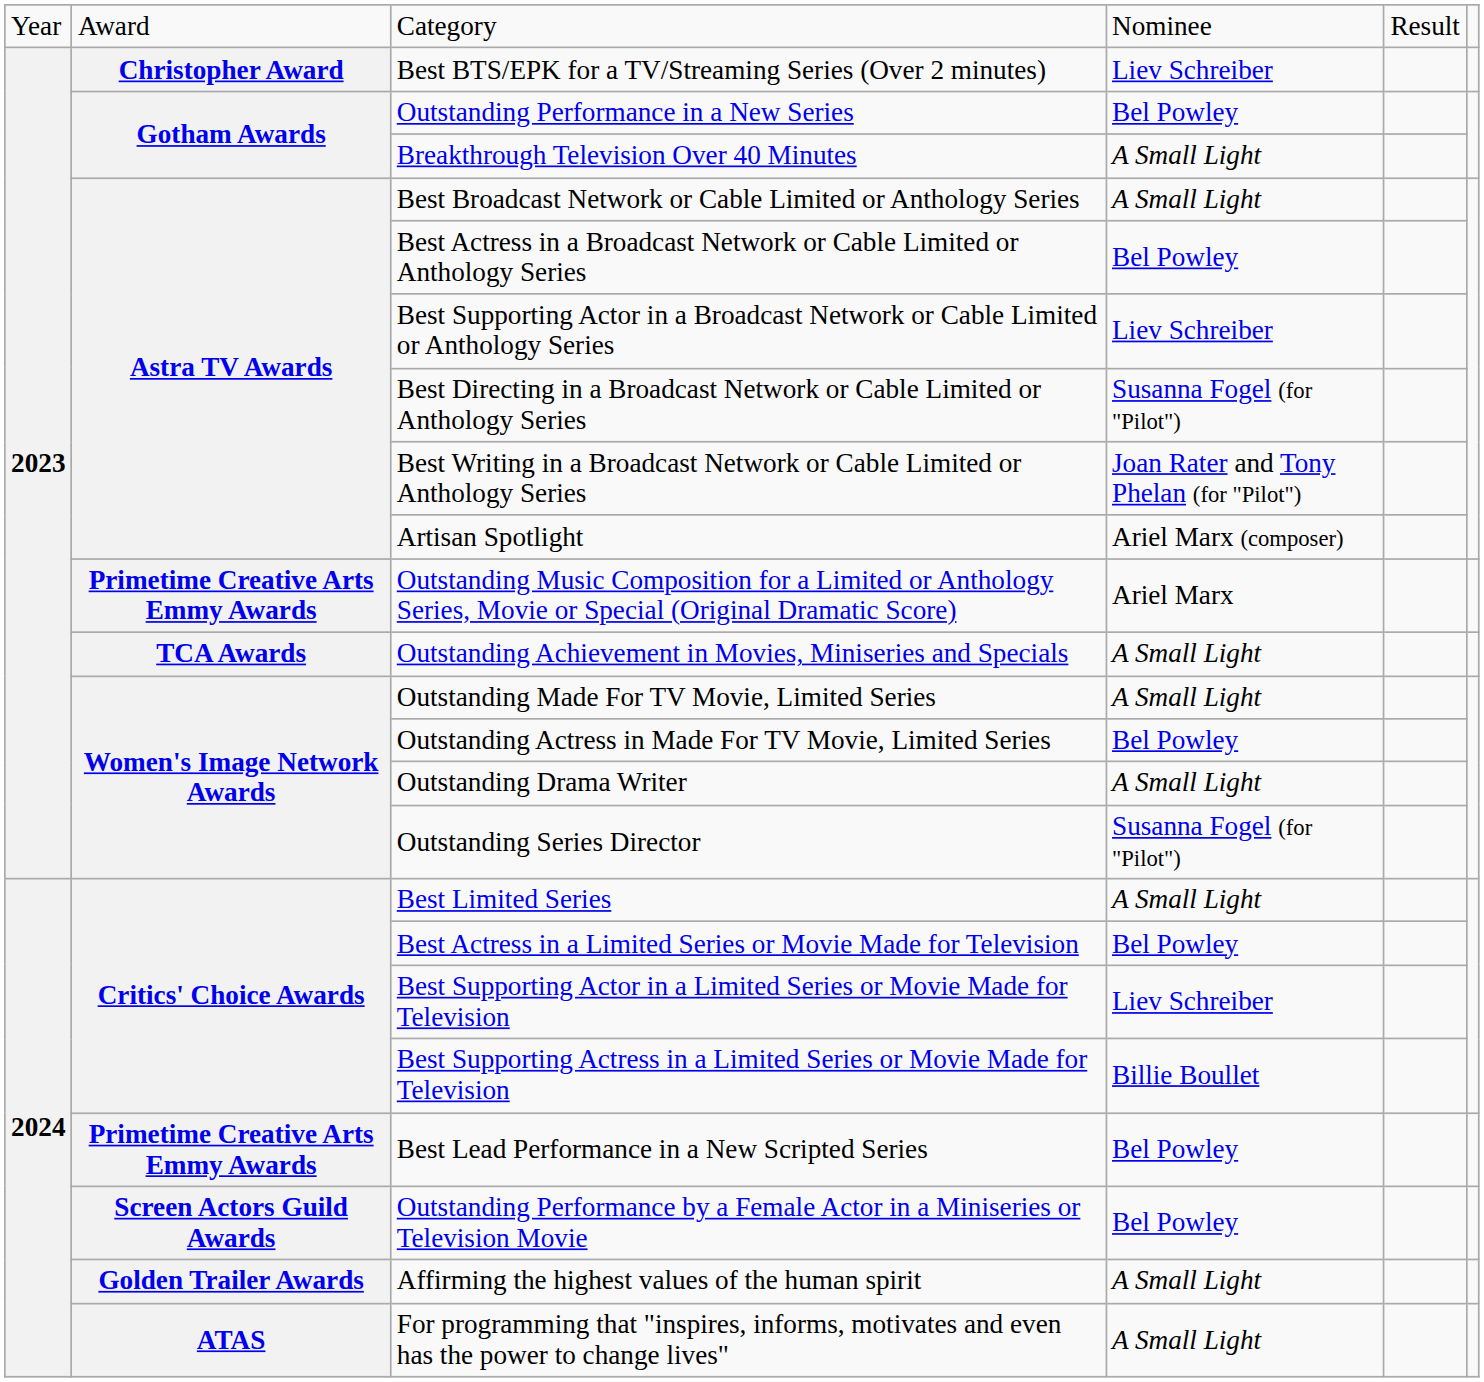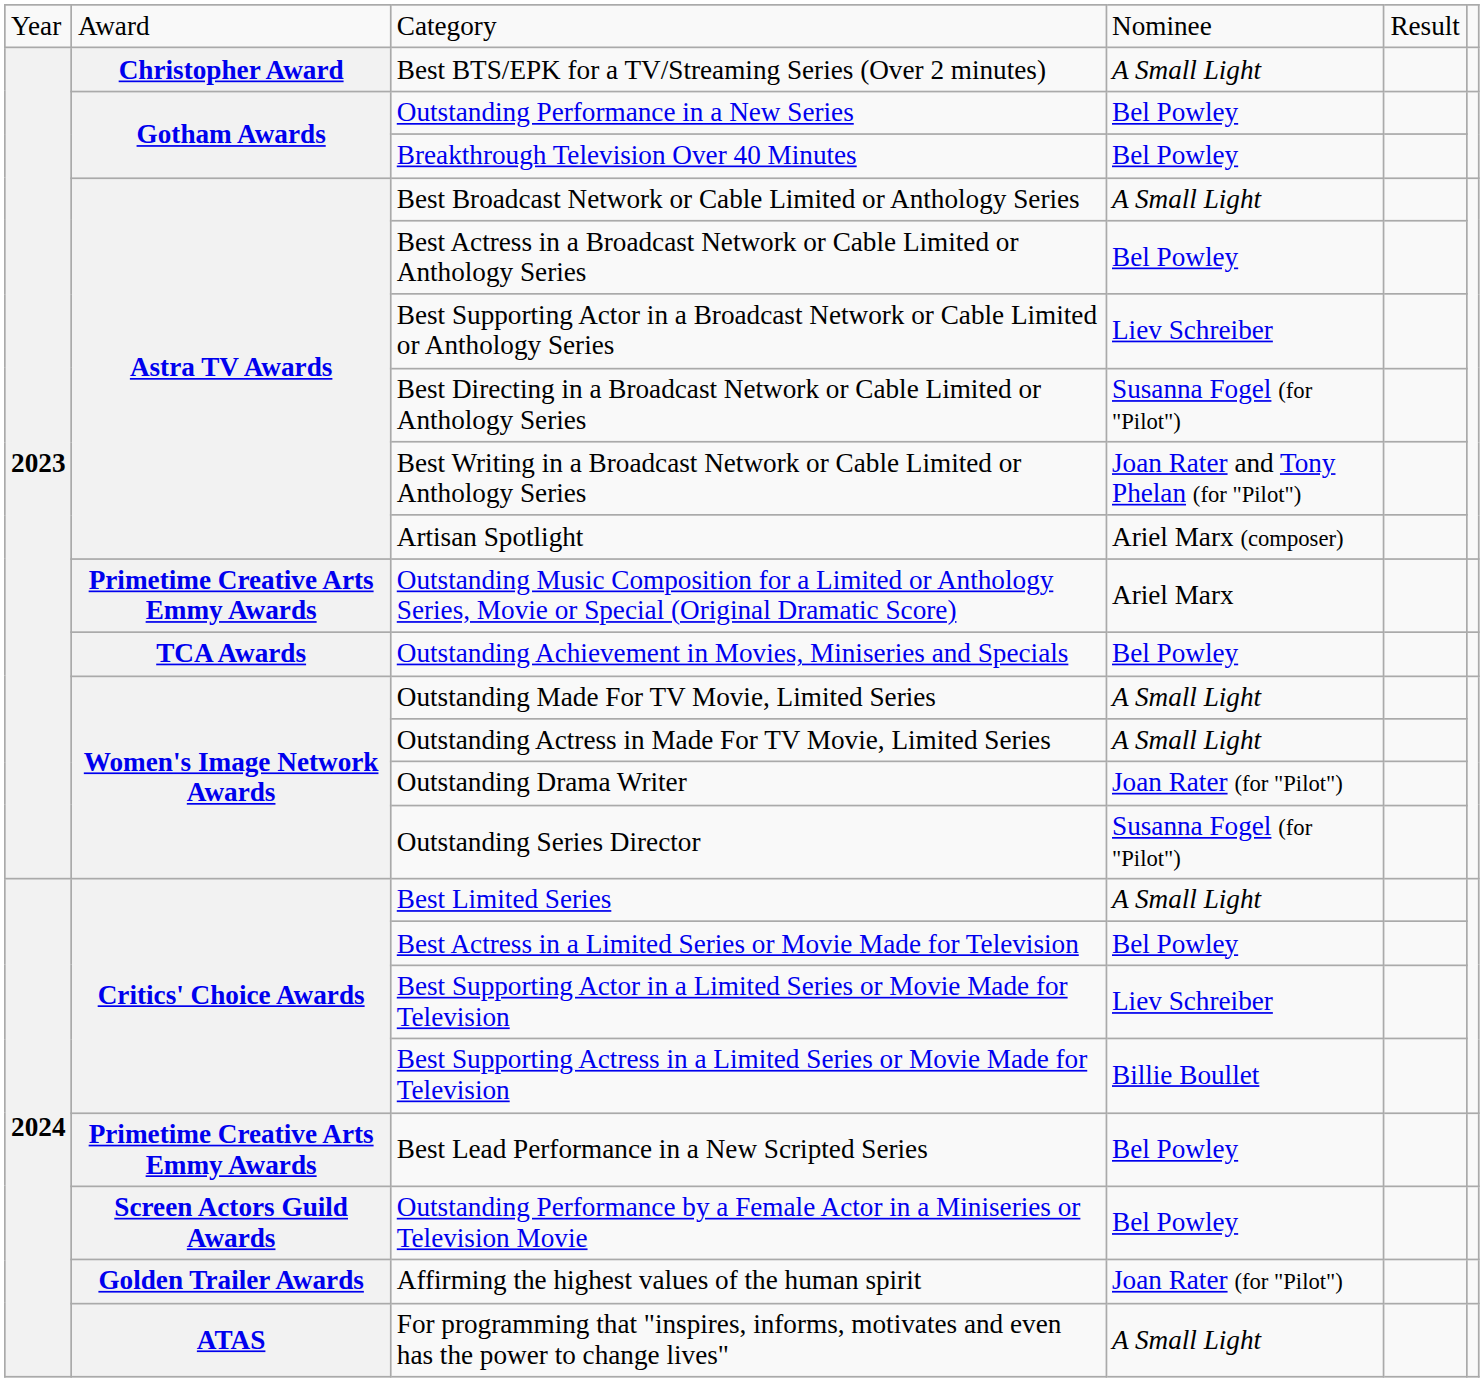Best BTS/EPK for a TV/Streaming Series (Over 2 minutes) | column 4: Liev Schreiber -> A Small Light
Breakthrough Television Over 40 Minutes | column 4: A Small Light -> Bel Powley
Outstanding Achievement in Movies, Miniseries and Specials | column 4: A Small Light -> Bel Powley
Outstanding Actress in Made For TV Movie, Limited Series | column 4: Bel Powley -> A Small Light
Outstanding Drama Writer | column 4: A Small Light -> Joan Rater (for "Pilot")
Affirming the highest values of the human spirit | column 4: A Small Light -> Joan Rater (for "Pilot")
